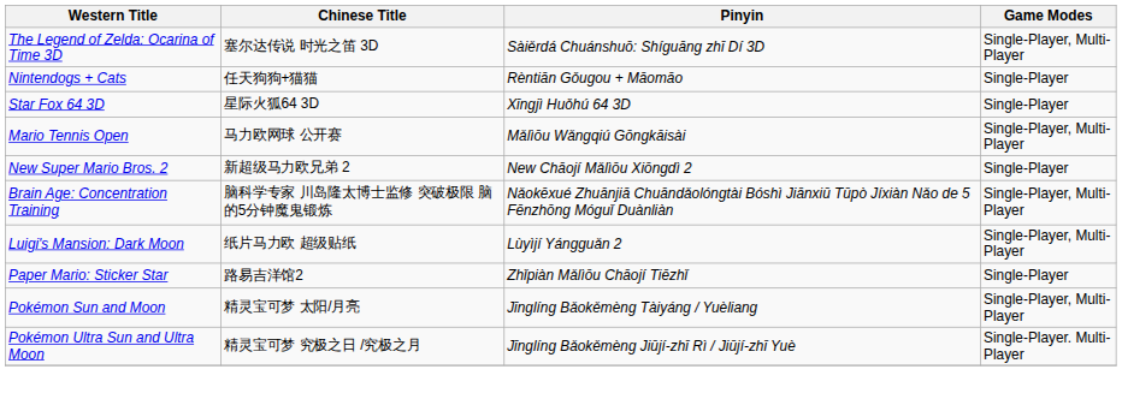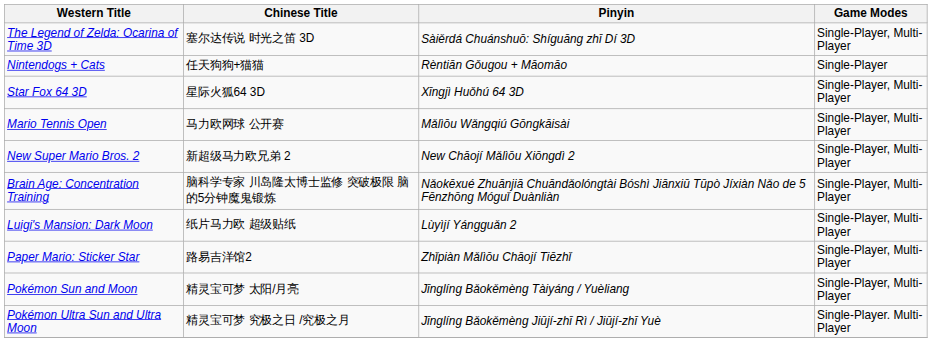Star Fox 64 3D | Game Modes: Single-Player -> Single-Player, Multi-Player
New Super Mario Bros. 2 | Game Modes: Single-Player -> Single-Player, Multi-Player
Paper Mario: Sticker Star | Game Modes: Single-Player -> Single-Player, Multi-Player
